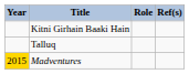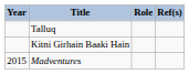rows swapped: Kitni Girhain Baaki Hain <-> Talluq
Madventures | Year: gold background -> no background
